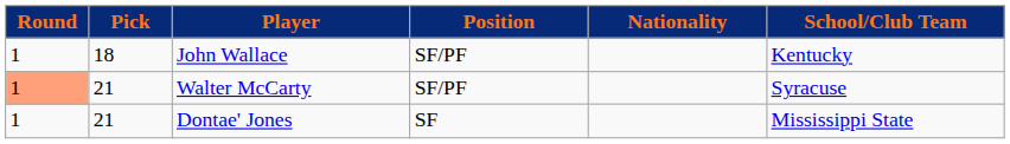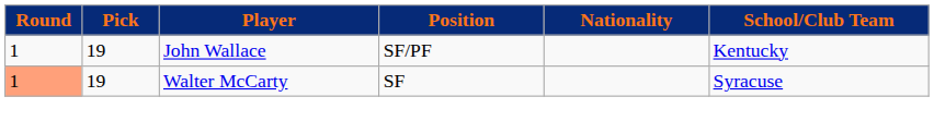John Wallace | Pick: 18 -> 19
Walter McCarty | Pick: 21 -> 19
Walter McCarty | Position: SF/PF -> SF
- row: 1 | 21 | Dontae' Jones | SF | Mississippi State
